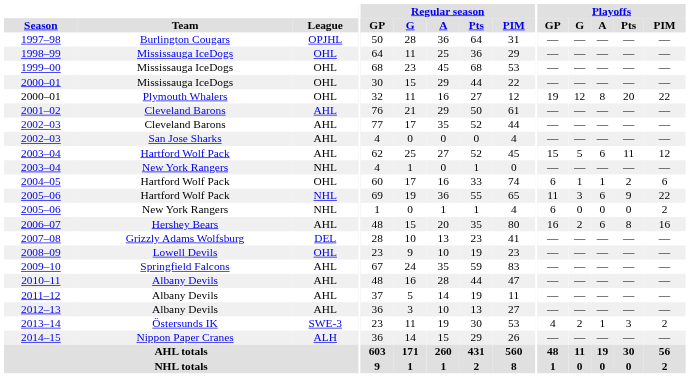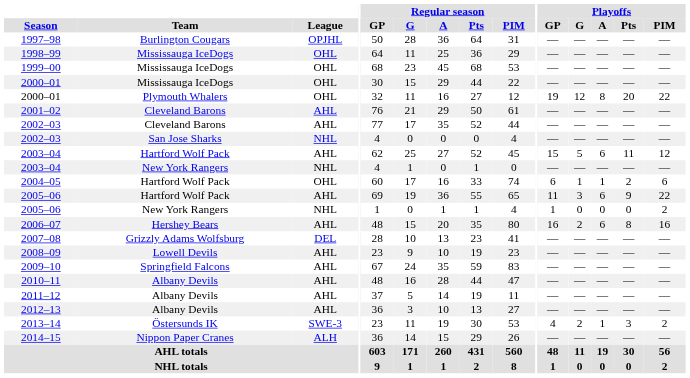2002–03 / San Jose Sharks | League: AHL -> NHL
2005–06 / Hartford Wolf Pack | League: NHL -> AHL
2005–06 / New York Rangers | Playoffs / GP: 6 -> 1
2008–09 | League: OHL -> AHL
